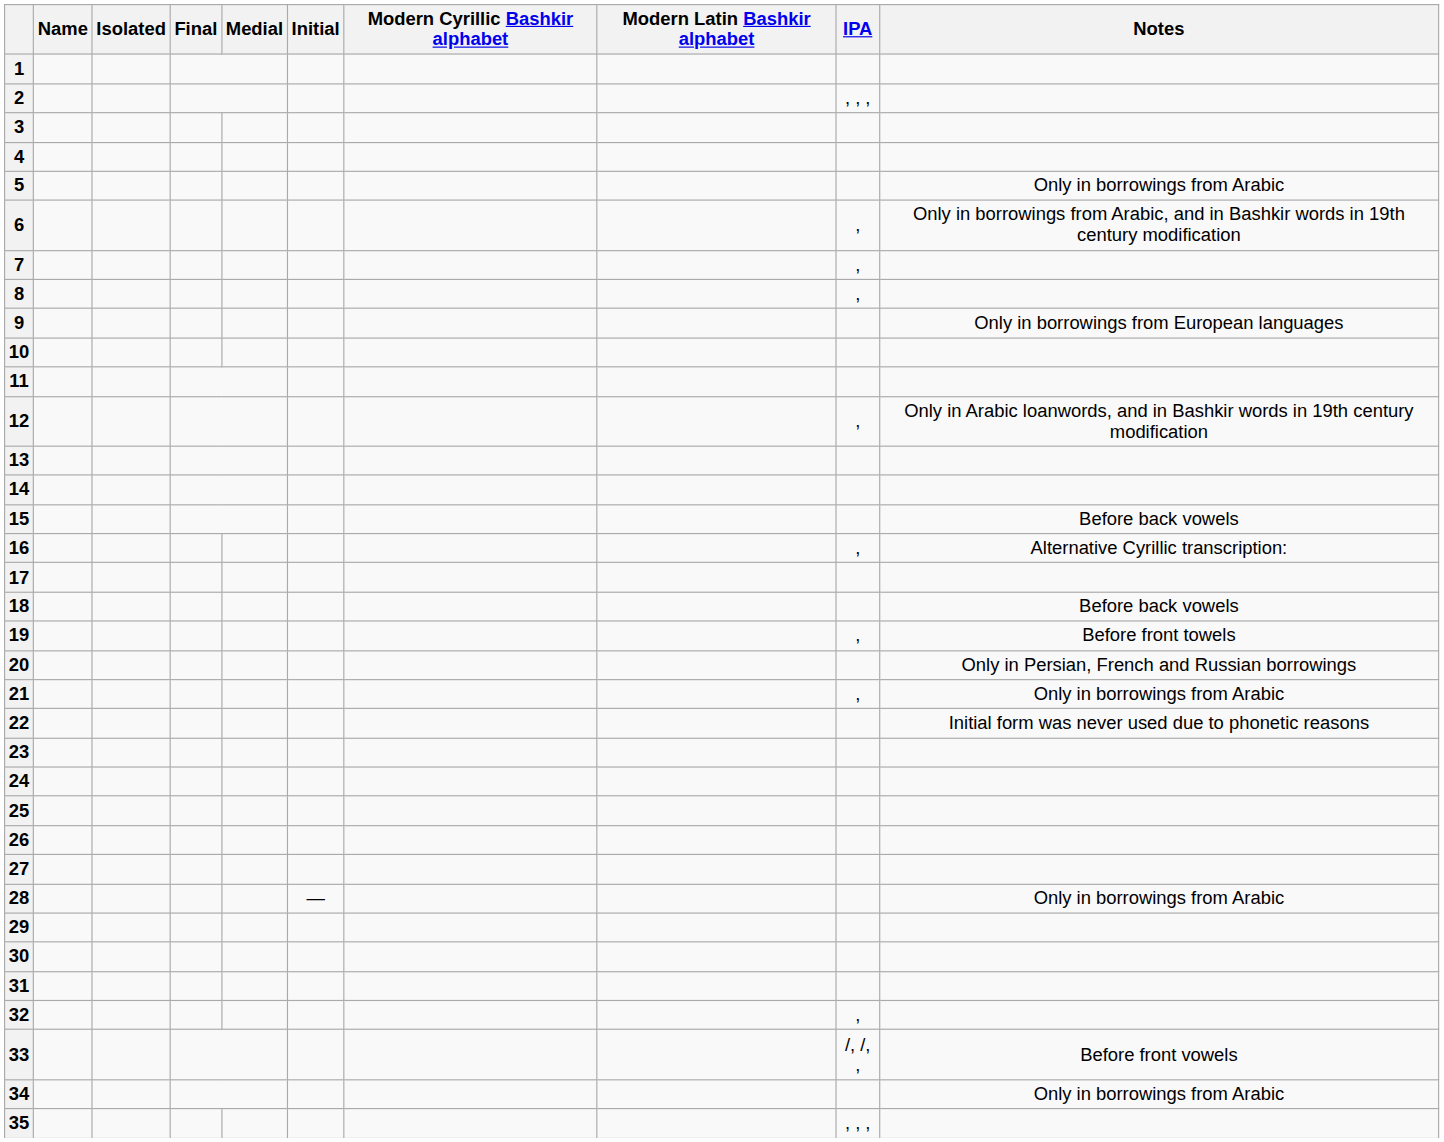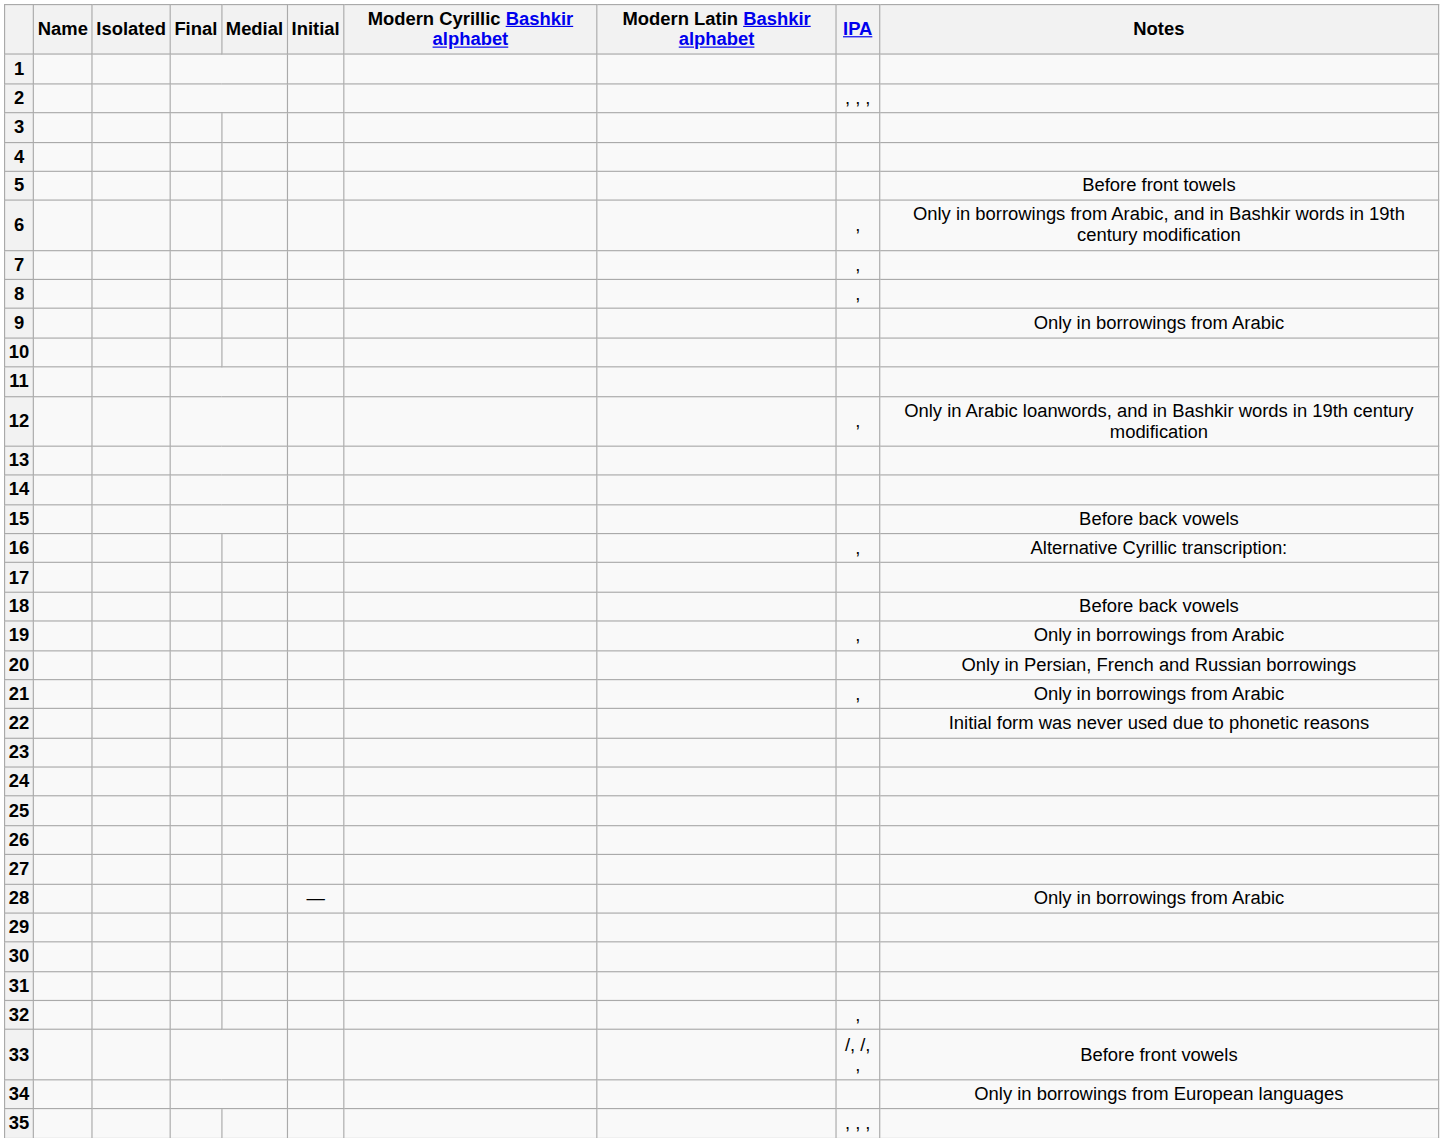5 | Notes: Only in borrowings from Arabic -> Before front towels
9 | Notes: Only in borrowings from European languages -> Only in borrowings from Arabic
19 | Notes: Before front towels -> Only in borrowings from Arabic
34 | Notes: Only in borrowings from Arabic -> Only in borrowings from European languages
